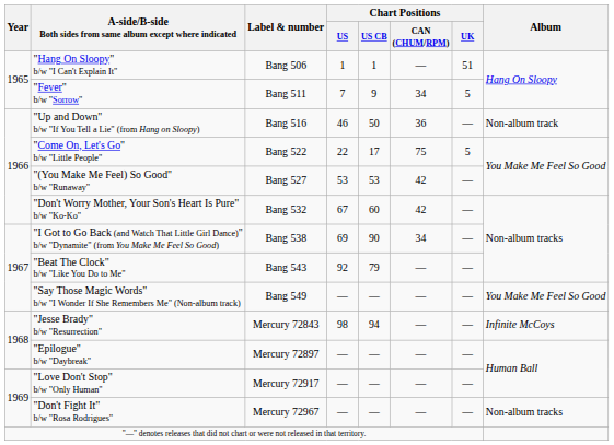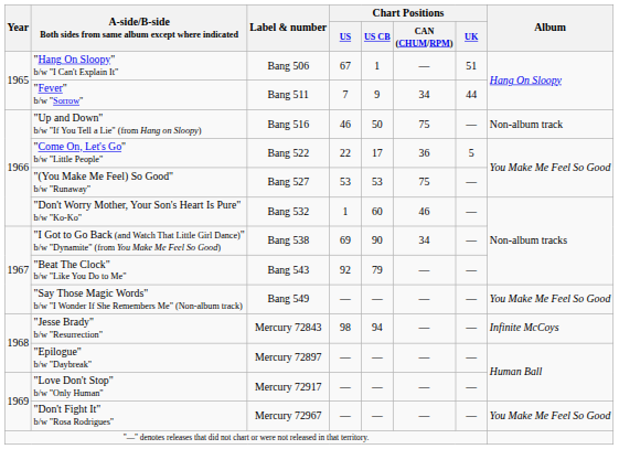"Hang On Sloopy" b/w "I Can't Explain It" | Chart Positions / US: 1 -> 67
"Fever" b/w "Sorrow" | Chart Positions / UK: 5 -> 44
"Up and Down" b/w "If You Tell a Lie" (from Hang on Sloopy) | Chart Positions / CAN (CHUM/RPM): 36 -> 75
"Come On, Let's Go" b/w "Little People" | Chart Positions / CAN (CHUM/RPM): 75 -> 36
"(You Make Me Feel) So Good" b/w "Runaway" | Chart Positions / CAN (CHUM/RPM): 42 -> 75
"Don't Worry Mother, Your Son's Heart Is Pure" b/w "Ko-Ko" | Chart Positions / US: 67 -> 1
"Don't Worry Mother, Your Son's Heart Is Pure" b/w "Ko-Ko" | Chart Positions / CAN (CHUM/RPM): 42 -> 46
"Don't Fight It" b/w "Rosa Rodrigues" | Album: Non-album tracks -> You Make Me Feel So Good
